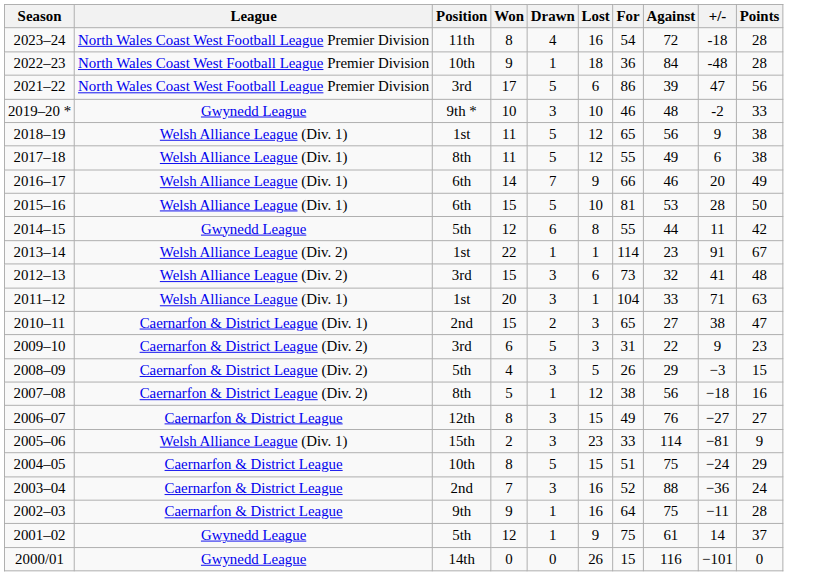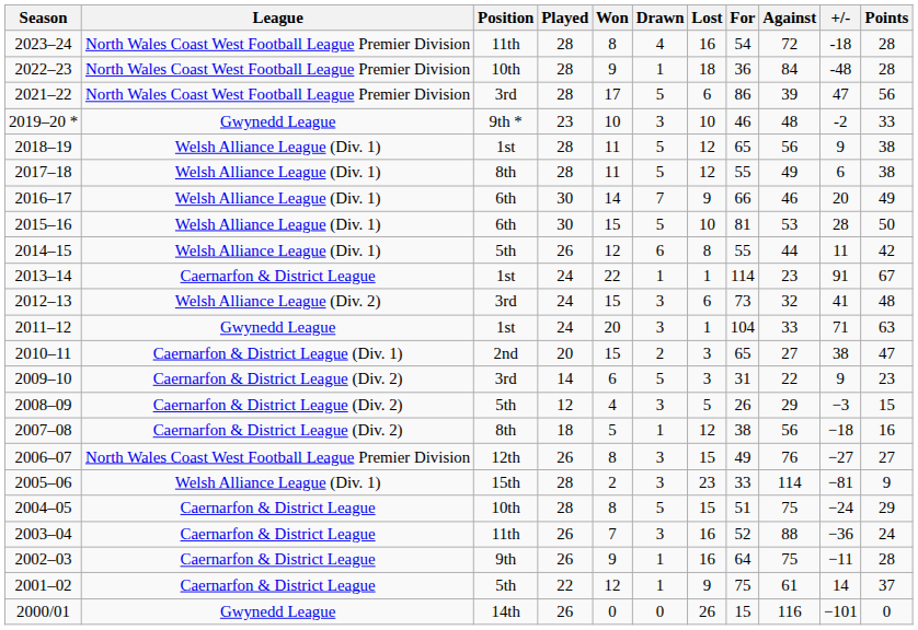+ column: Played | 28 | 28 | 28 | 23 | 28 | 28 | 30 | 30 | 26 | 24 | 24 | 24 | 20 | 14 | 12 | 18 | 26 | 28 | 28 | 26 | 26 | 22 | 26
2014–15 | League: Gwynedd League -> Welsh Alliance League (Div. 1)
2013–14 | League: Welsh Alliance League (Div. 2) -> Caernarfon & District League
2011–12 | League: Welsh Alliance League (Div. 1) -> Gwynedd League
2006–07 | League: Caernarfon & District League -> North Wales Coast West Football League Premier Division
2003–04 | Position: 2nd -> 11th
2001–02 | League: Gwynedd League -> Caernarfon & District League
